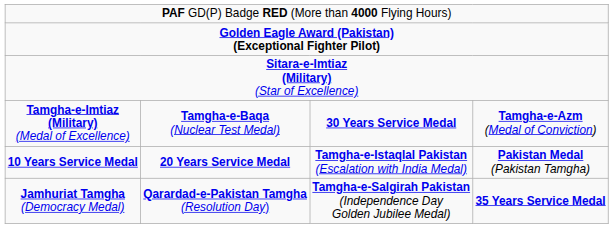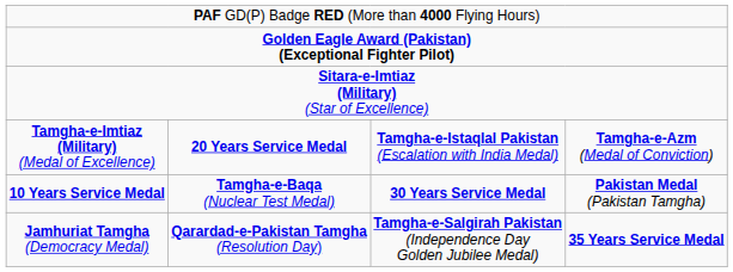Tamgha-e-Imtiaz (Military) (Medal of Excellence) | column 2: Tamgha-e-Baqa (Nuclear Test Medal) -> 20 Years Service Medal
Tamgha-e-Imtiaz (Military) (Medal of Excellence) | column 3: 30 Years Service Medal -> Tamgha-e-Istaqlal Pakistan (Escalation with India Medal)
10 Years Service Medal | column 2: 20 Years Service Medal -> Tamgha-e-Baqa (Nuclear Test Medal)
10 Years Service Medal | column 3: Tamgha-e-Istaqlal Pakistan (Escalation with India Medal) -> 30 Years Service Medal
